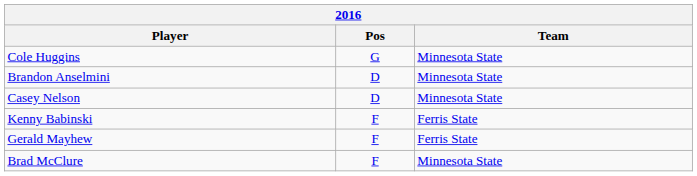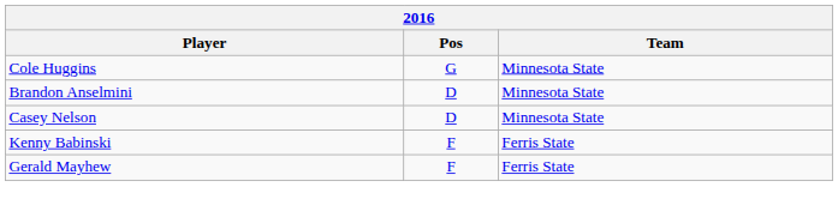- row: Brad McClure | F | Minnesota State
